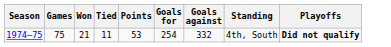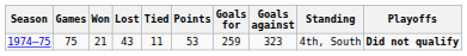+ column: Lost | 43
1974–75 | Goals for: 254 -> 259
1974–75 | Goals against: 332 -> 323
